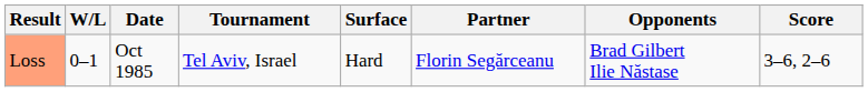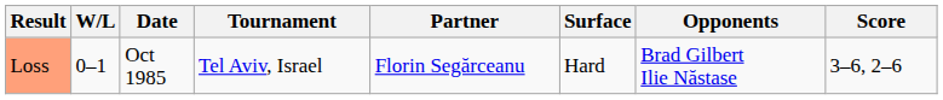columns swapped: Surface <-> Partner
